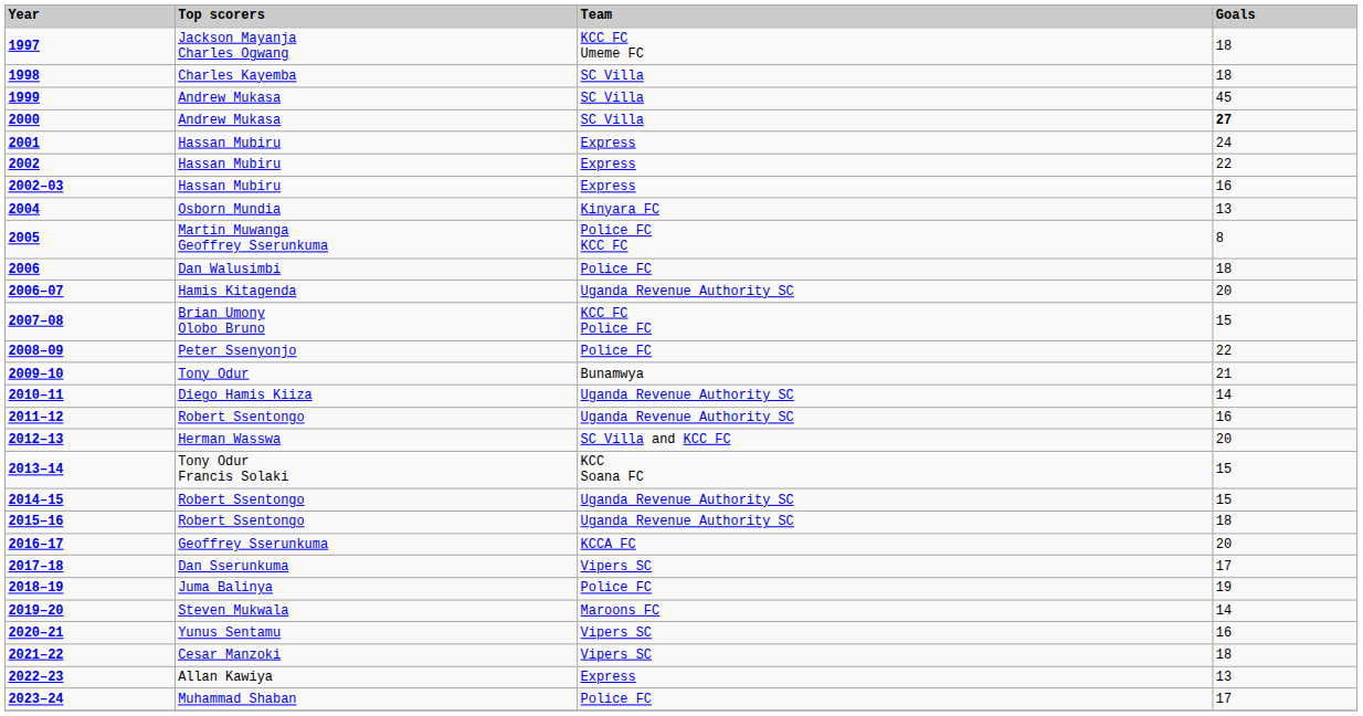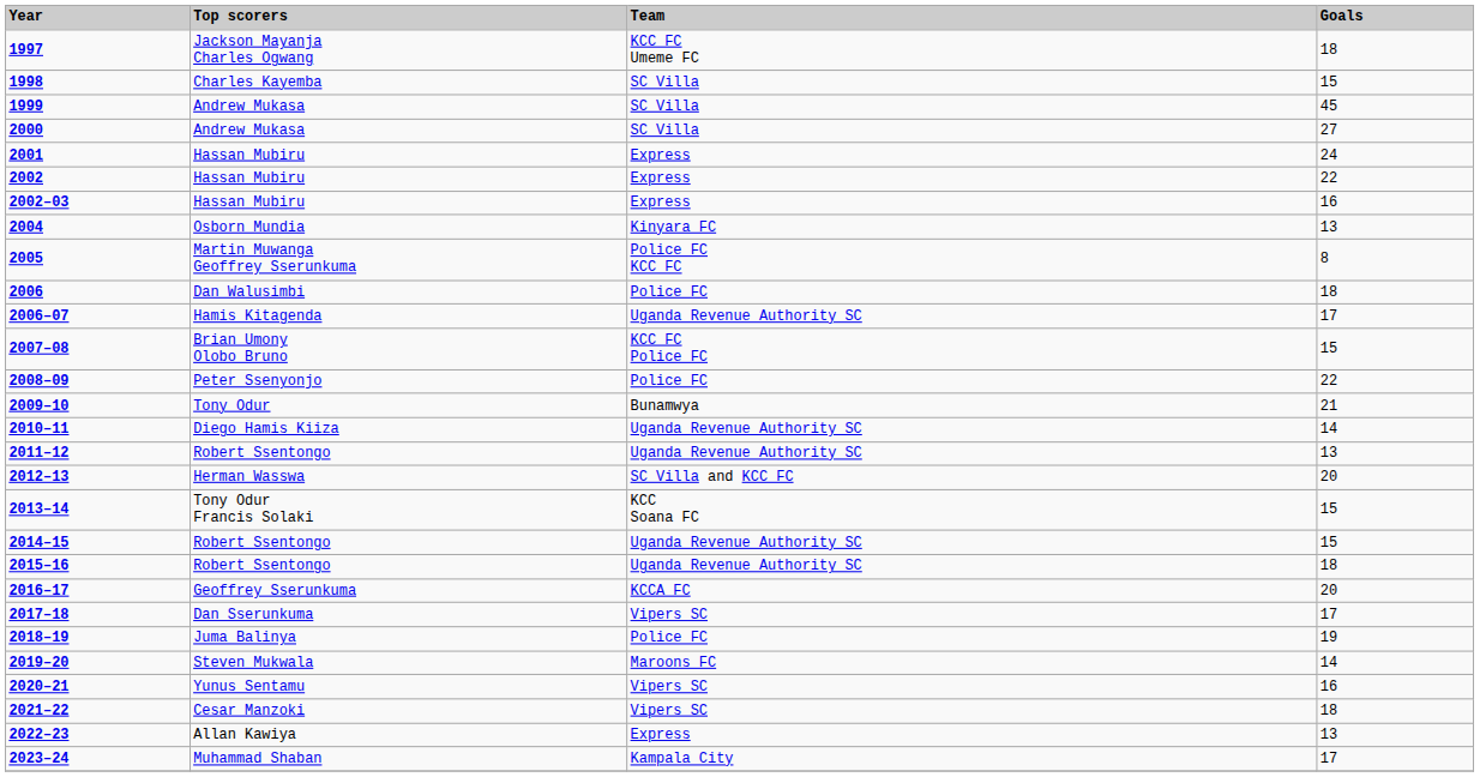1998 | Goals: 18 -> 15
2000 | Goals: bold -> normal
2006–07 | Goals: 20 -> 17
2011–12 | Goals: 16 -> 13
2023–24 | Team: Police FC -> Kampala City
